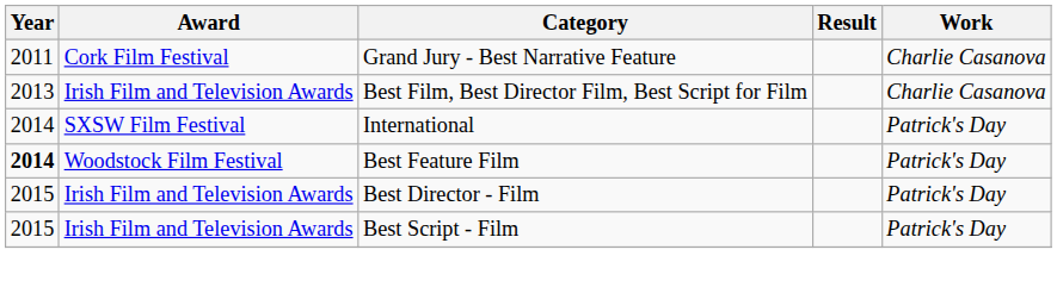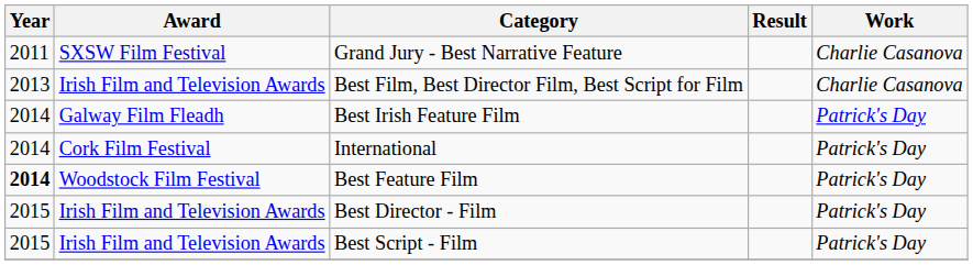Grand Jury - Best Narrative Feature | Award: Cork Film Festival -> SXSW Film Festival
+ row: 2014 | Galway Film Fleadh | Best Irish Feature Film | Patrick's Day
International | Award: SXSW Film Festival -> Cork Film Festival
